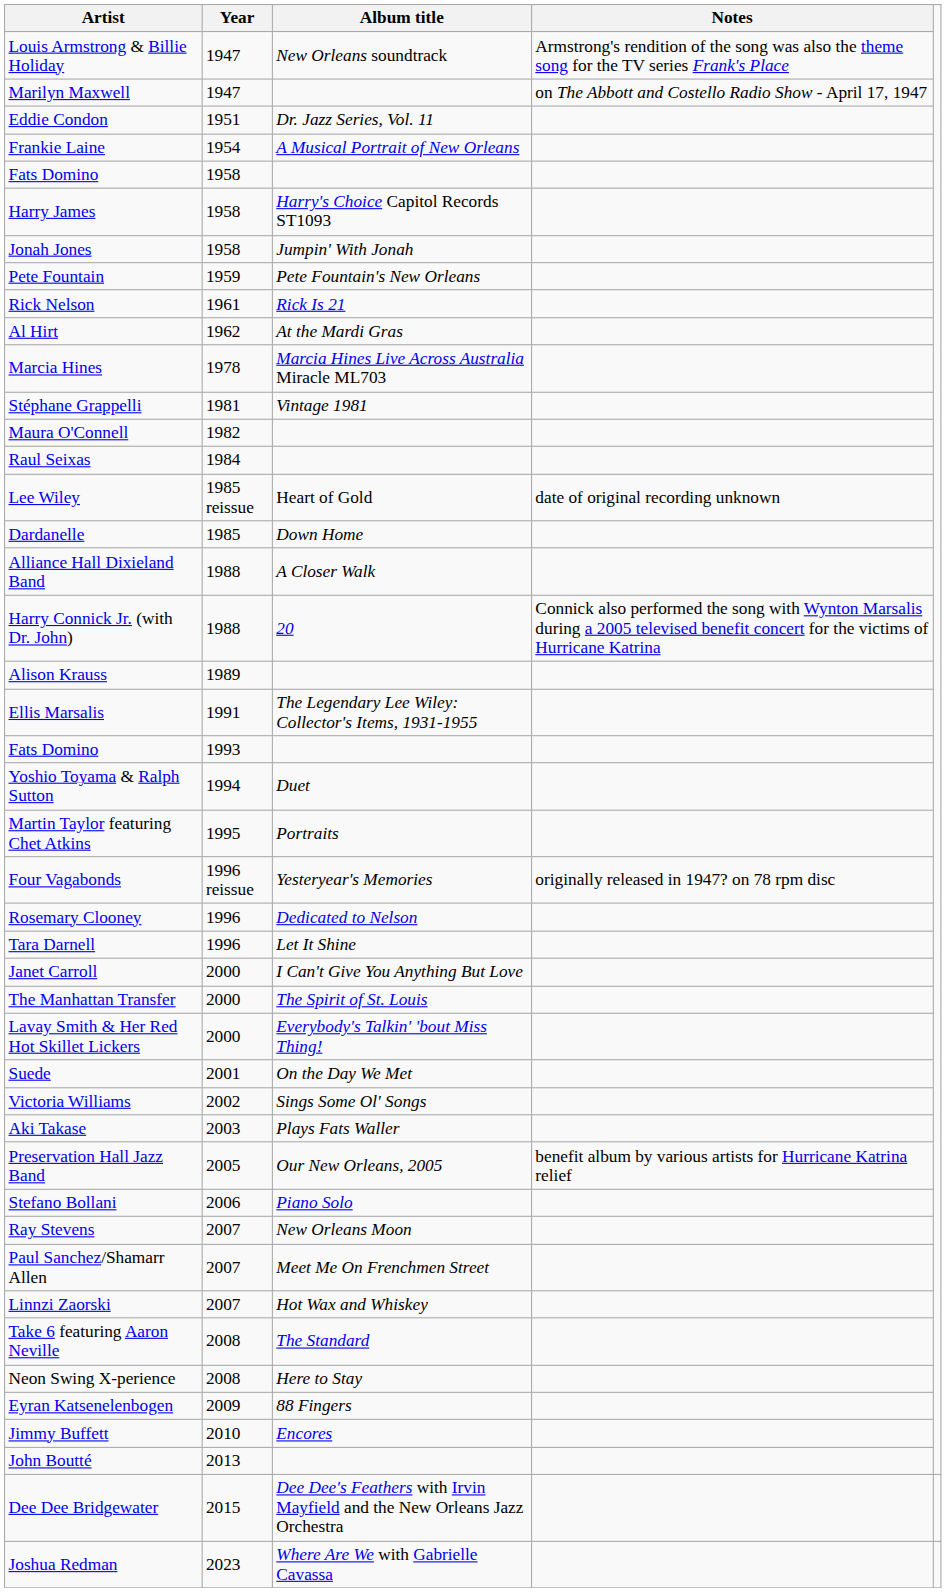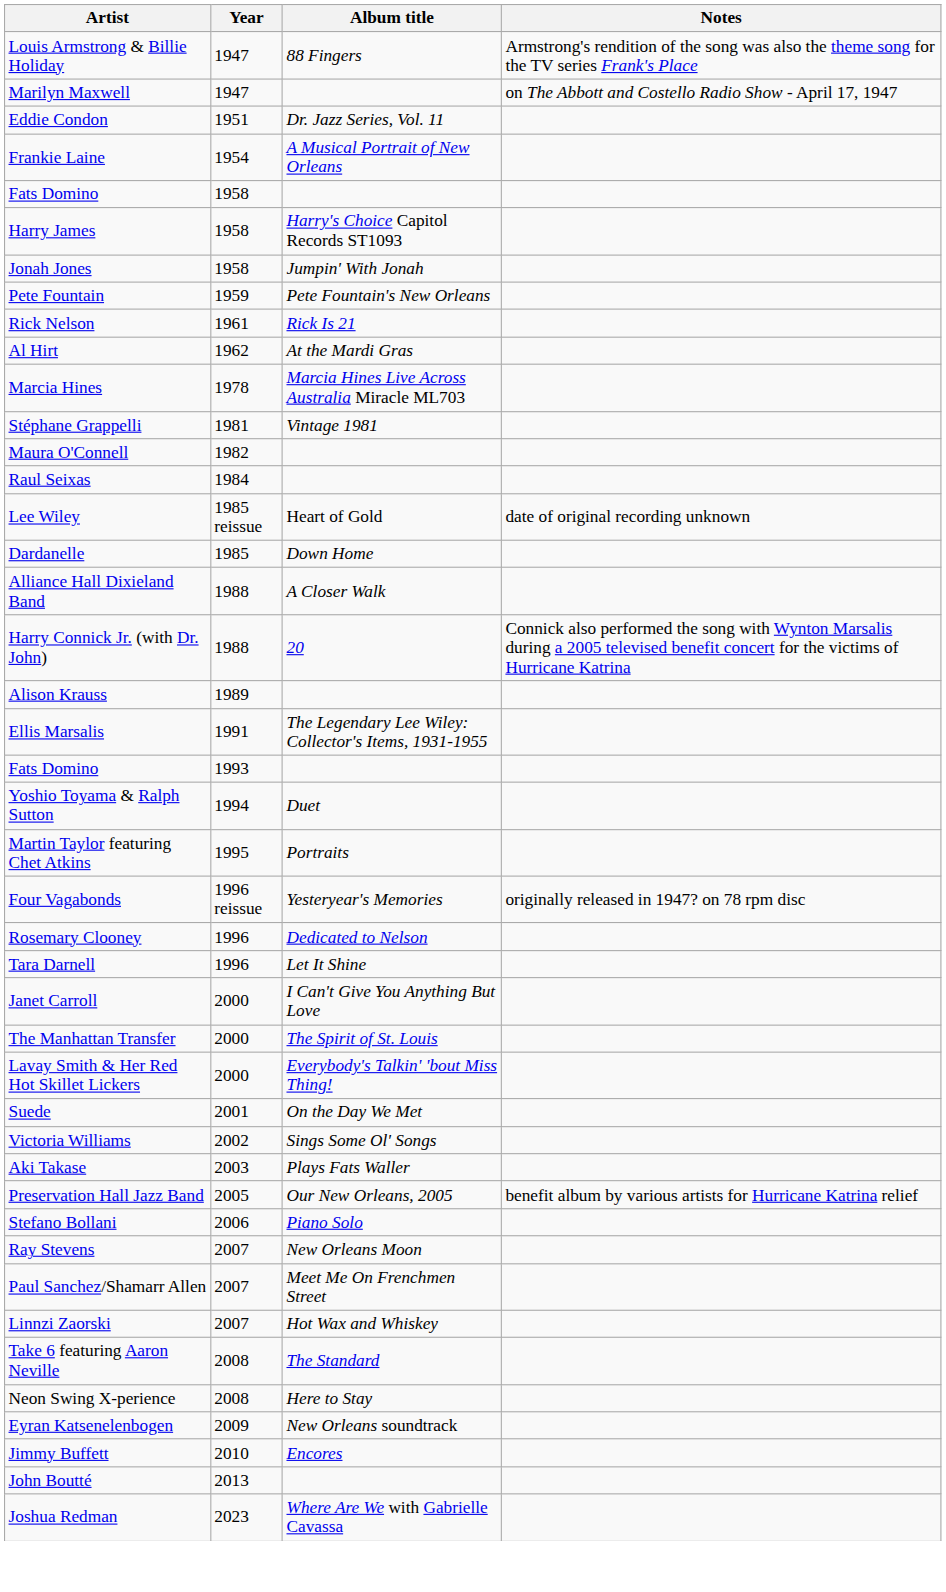Louis Armstrong & Billie Holiday | Album title: New Orleans soundtrack -> 88 Fingers
Eyran Katsenelenbogen | Album title: 88 Fingers -> New Orleans soundtrack
- row: Dee Dee Bridgewater | 2015 | Dee Dee's Feathers with Irvin Mayfield and the New Orleans Jazz Orchestra
